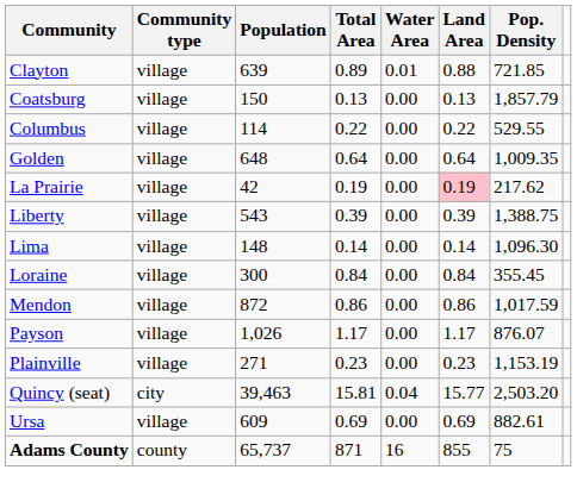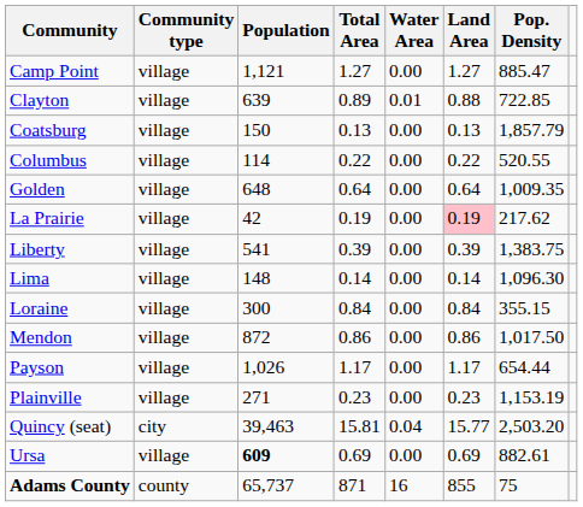+ row: Camp Point | village | 1,121 | 1.27 | 0.00 | 1.27 | 885.47
Clayton | Pop. Density: 721.85 -> 722.85
Columbus | Pop. Density: 529.55 -> 520.55
Liberty | Population: 543 -> 541
Liberty | Pop. Density: 1,388.75 -> 1,383.75
Loraine | Pop. Density: 355.45 -> 355.15
Mendon | Pop. Density: 1,017.59 -> 1,017.50
Payson | Pop. Density: 876.07 -> 654.44
Ursa | Population: normal -> bold
